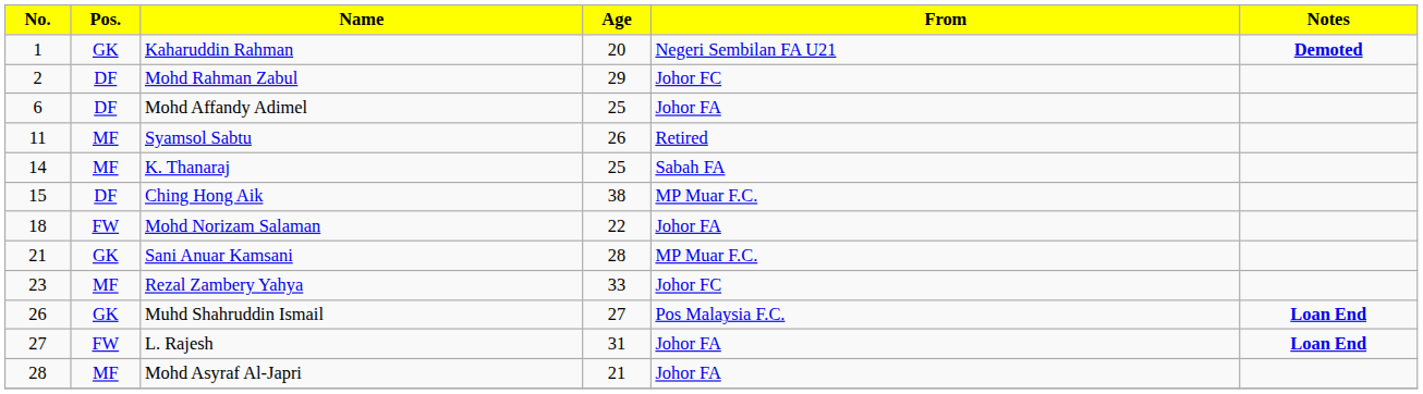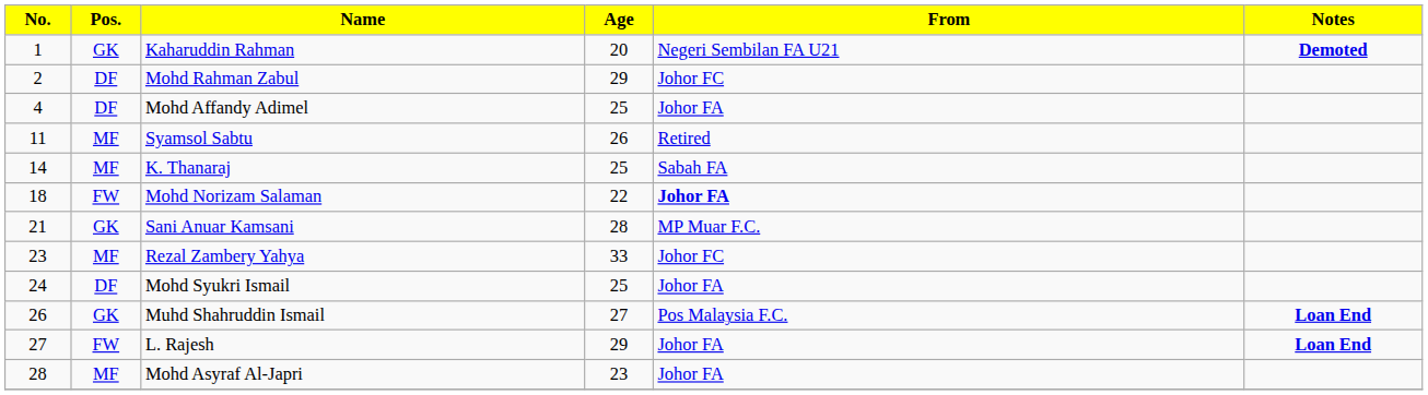Mohd Affandy Adimel | No.: 6 -> 4
- row: 15 | DF | Ching Hong Aik | 38 | MP Muar F.C.
Mohd Norizam Salaman | From: normal -> bold
+ row: 24 | DF | Mohd Syukri Ismail | 25 | Johor FA
L. Rajesh | Age: 31 -> 29
Mohd Asyraf Al-Japri | Age: 21 -> 23
